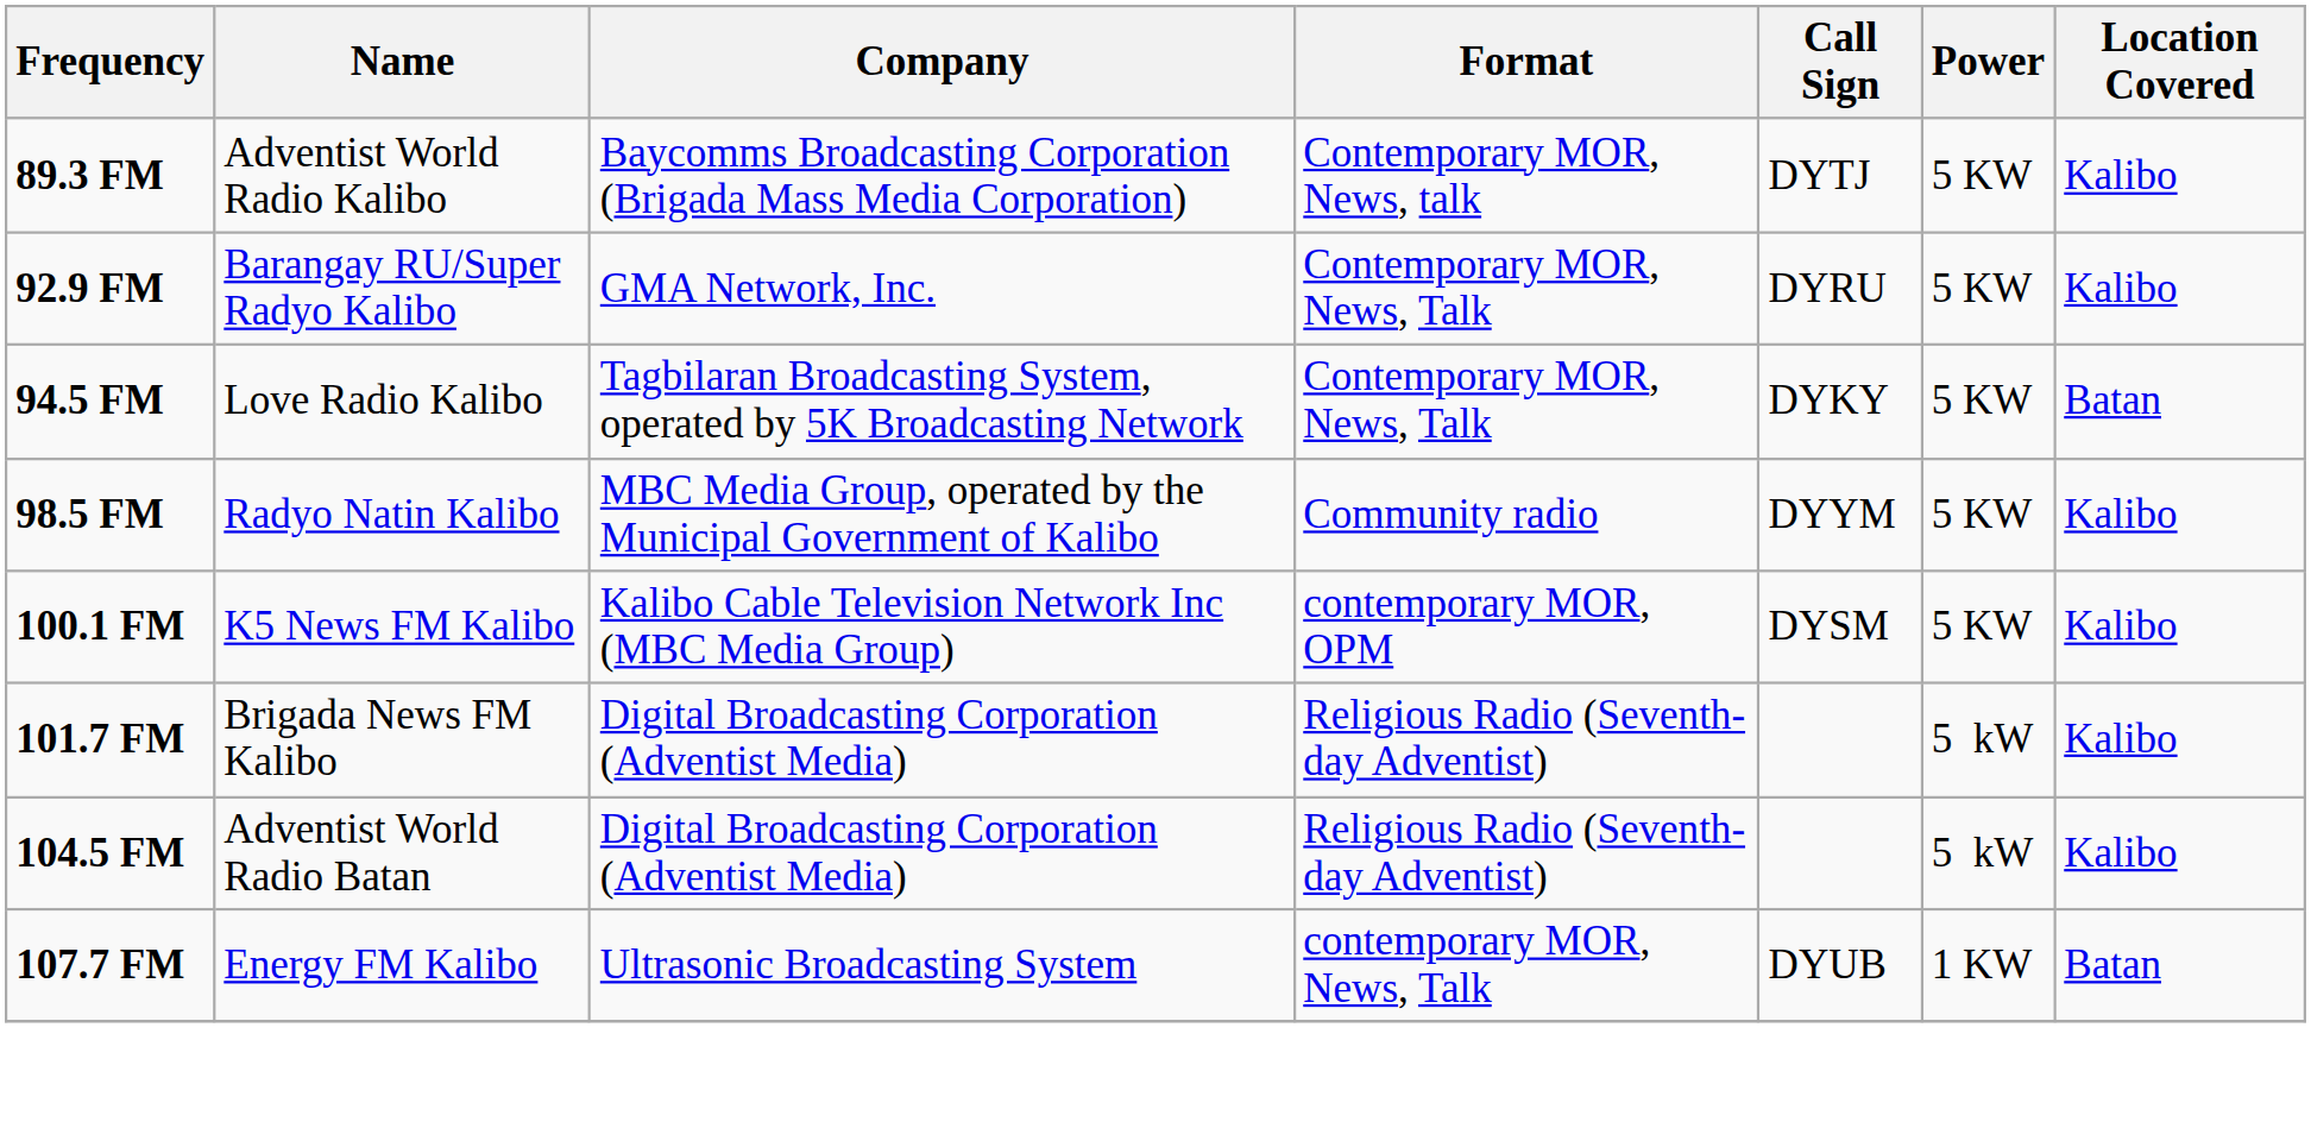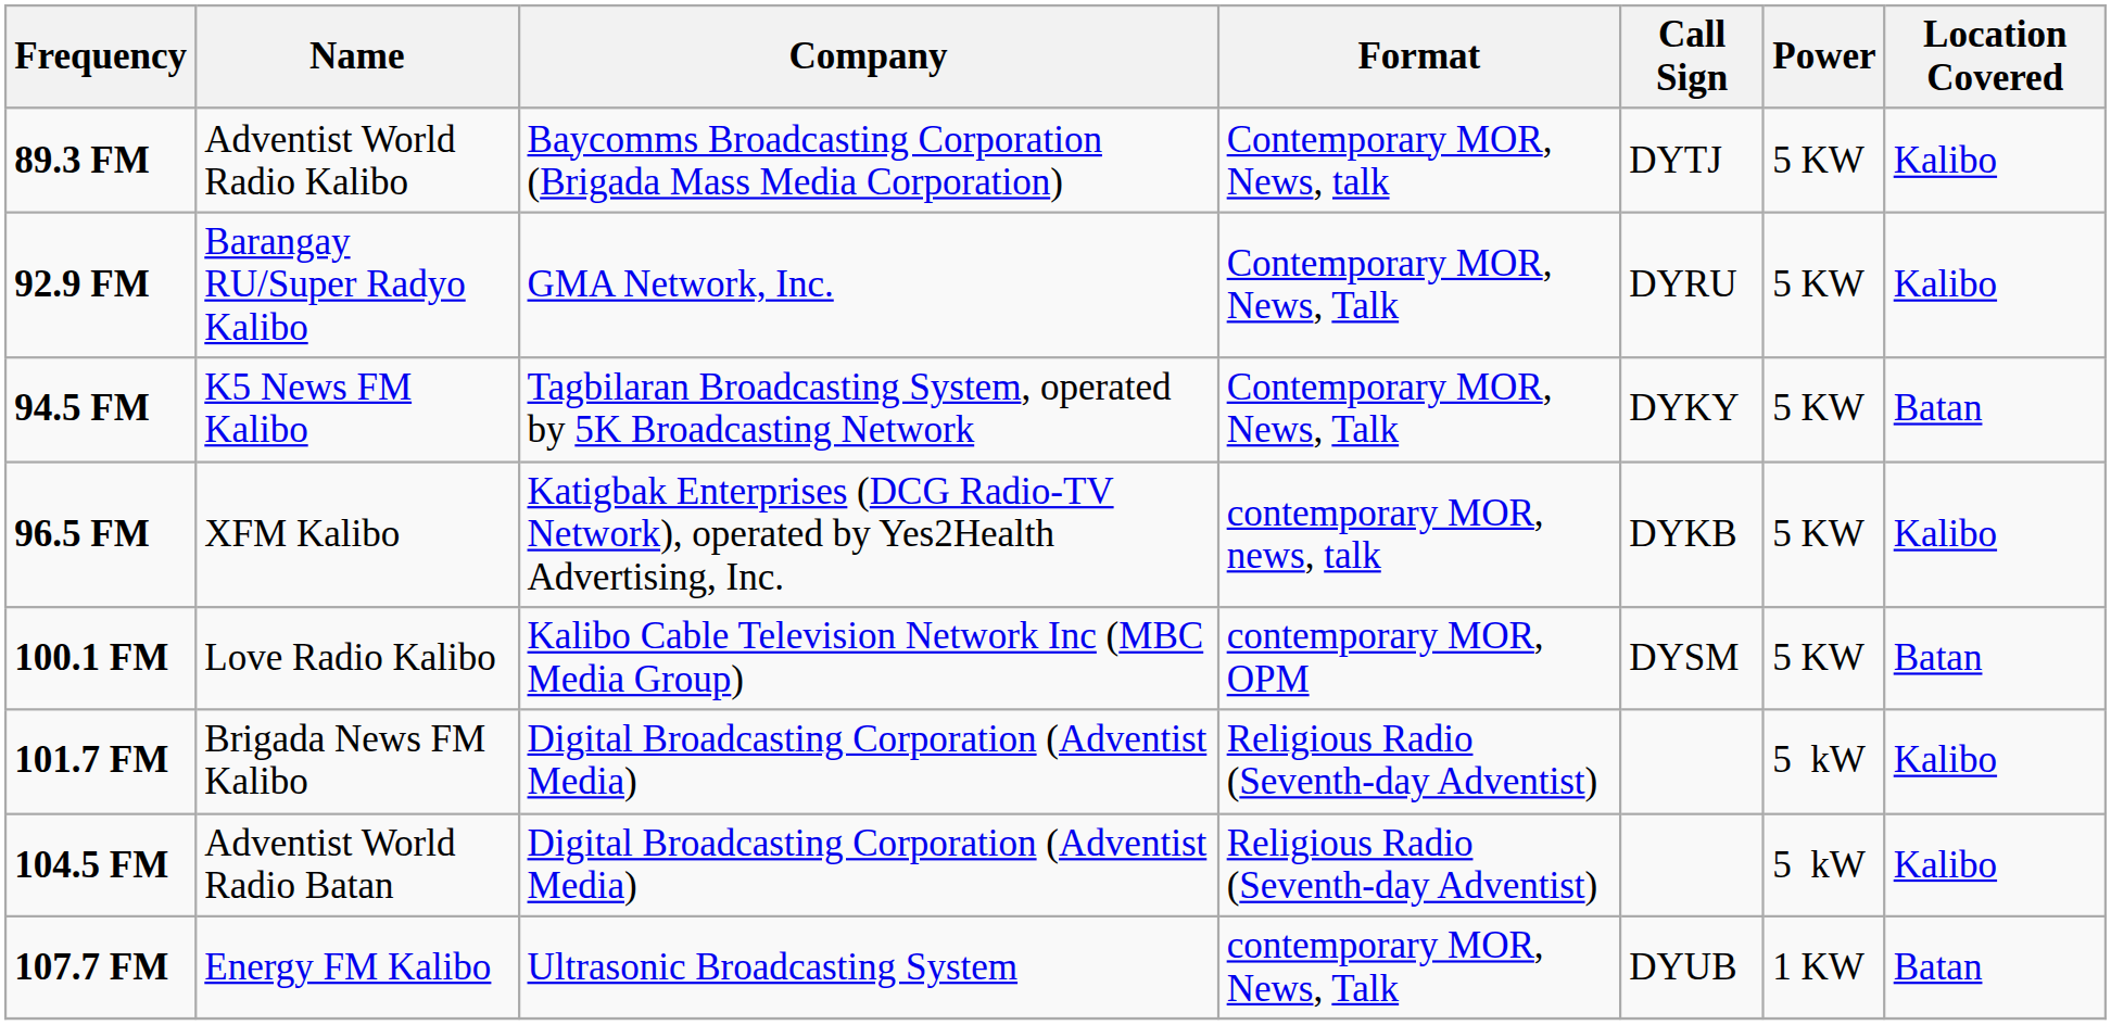94.5 FM | Name: Love Radio Kalibo -> K5 News FM Kalibo
+ row: 96.5 FM | XFM Kalibo | Katigbak Enterprises (DCG Radio-TV Network), operated by Yes2Health Advertising, Inc. | contemporary MOR, news, talk | DYKB | 5 KW | Kalibo
- row: 98.5 FM | Radyo Natin Kalibo | MBC Media Group, operated by the Municipal Government of Kalibo | Community radio | DYYM | 5 KW | Kalibo
100.1 FM | Name: K5 News FM Kalibo -> Love Radio Kalibo
100.1 FM | Location Covered: Kalibo -> Batan
